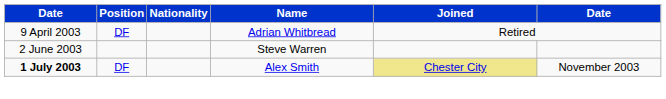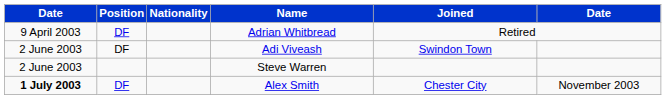+ row: 2 June 2003 | DF | Adi Viveash | Swindon Town
Alex Smith | Joined: khaki background -> no background
